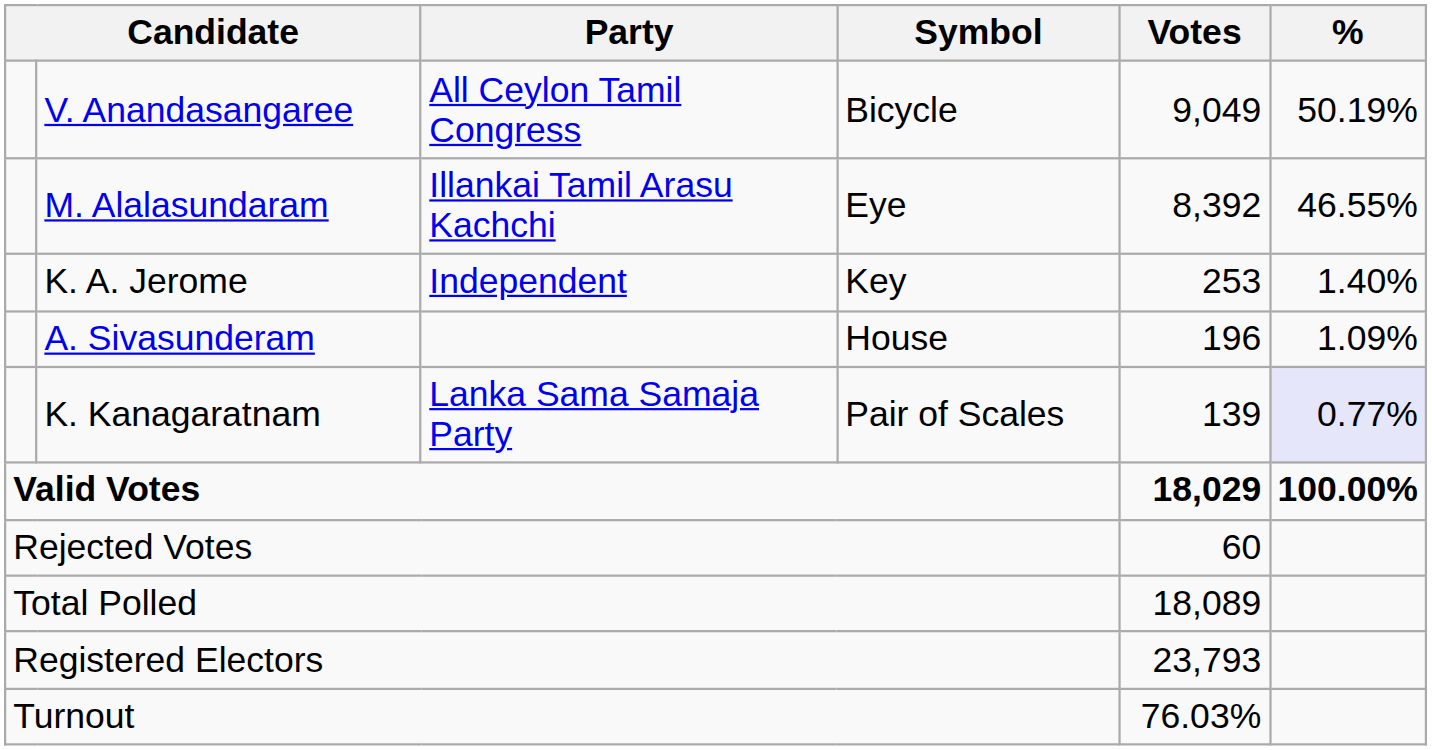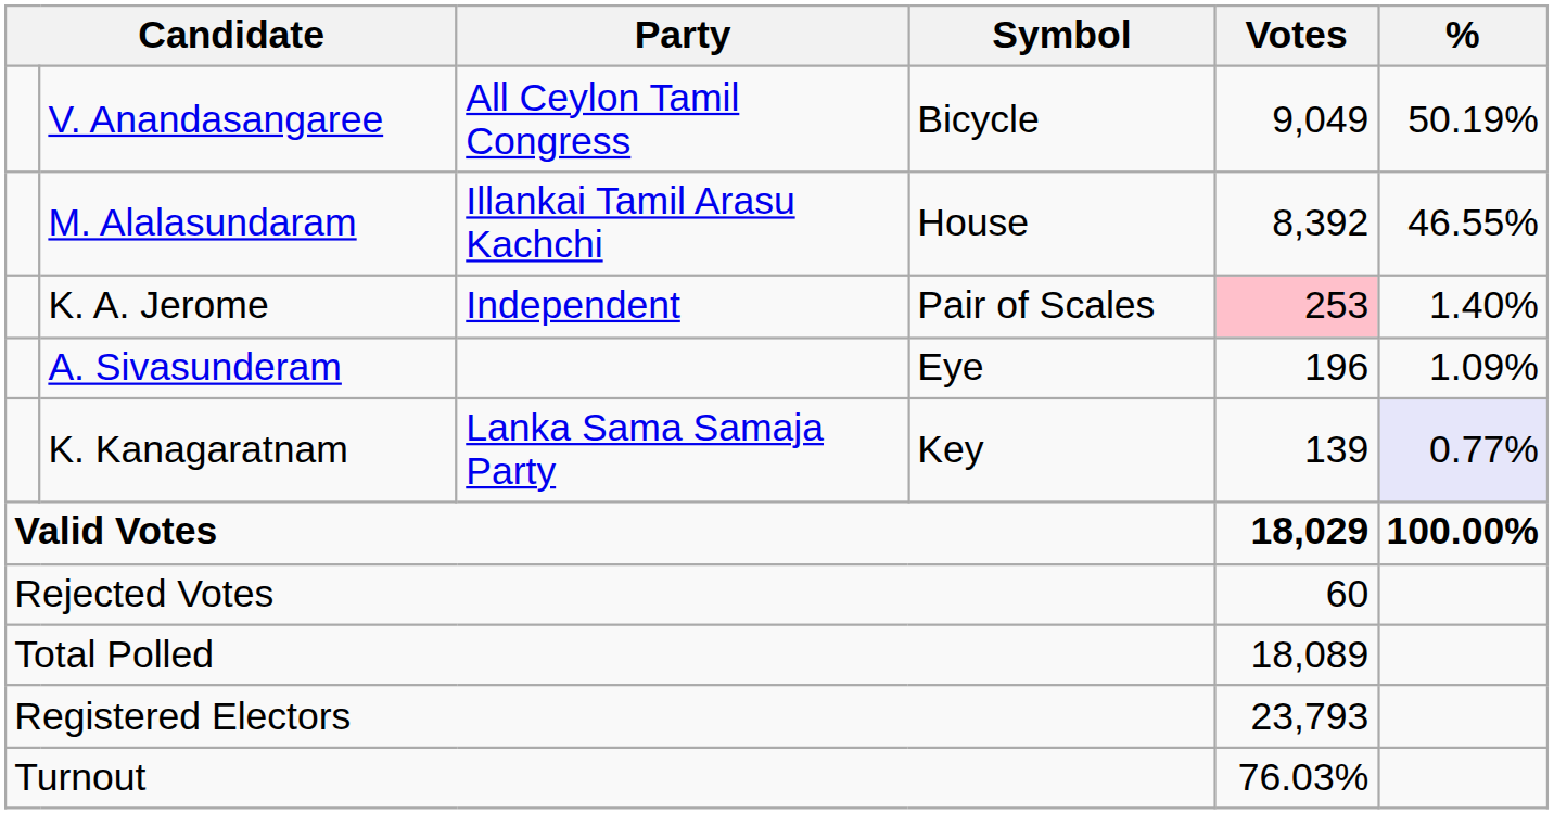M. Alalasundaram | Symbol: Eye -> House
K. A. Jerome | Symbol: Key -> Pair of Scales
K. A. Jerome | Votes: no background -> pink background
A. Sivasunderam | Symbol: House -> Eye
K. Kanagaratnam | Symbol: Pair of Scales -> Key
